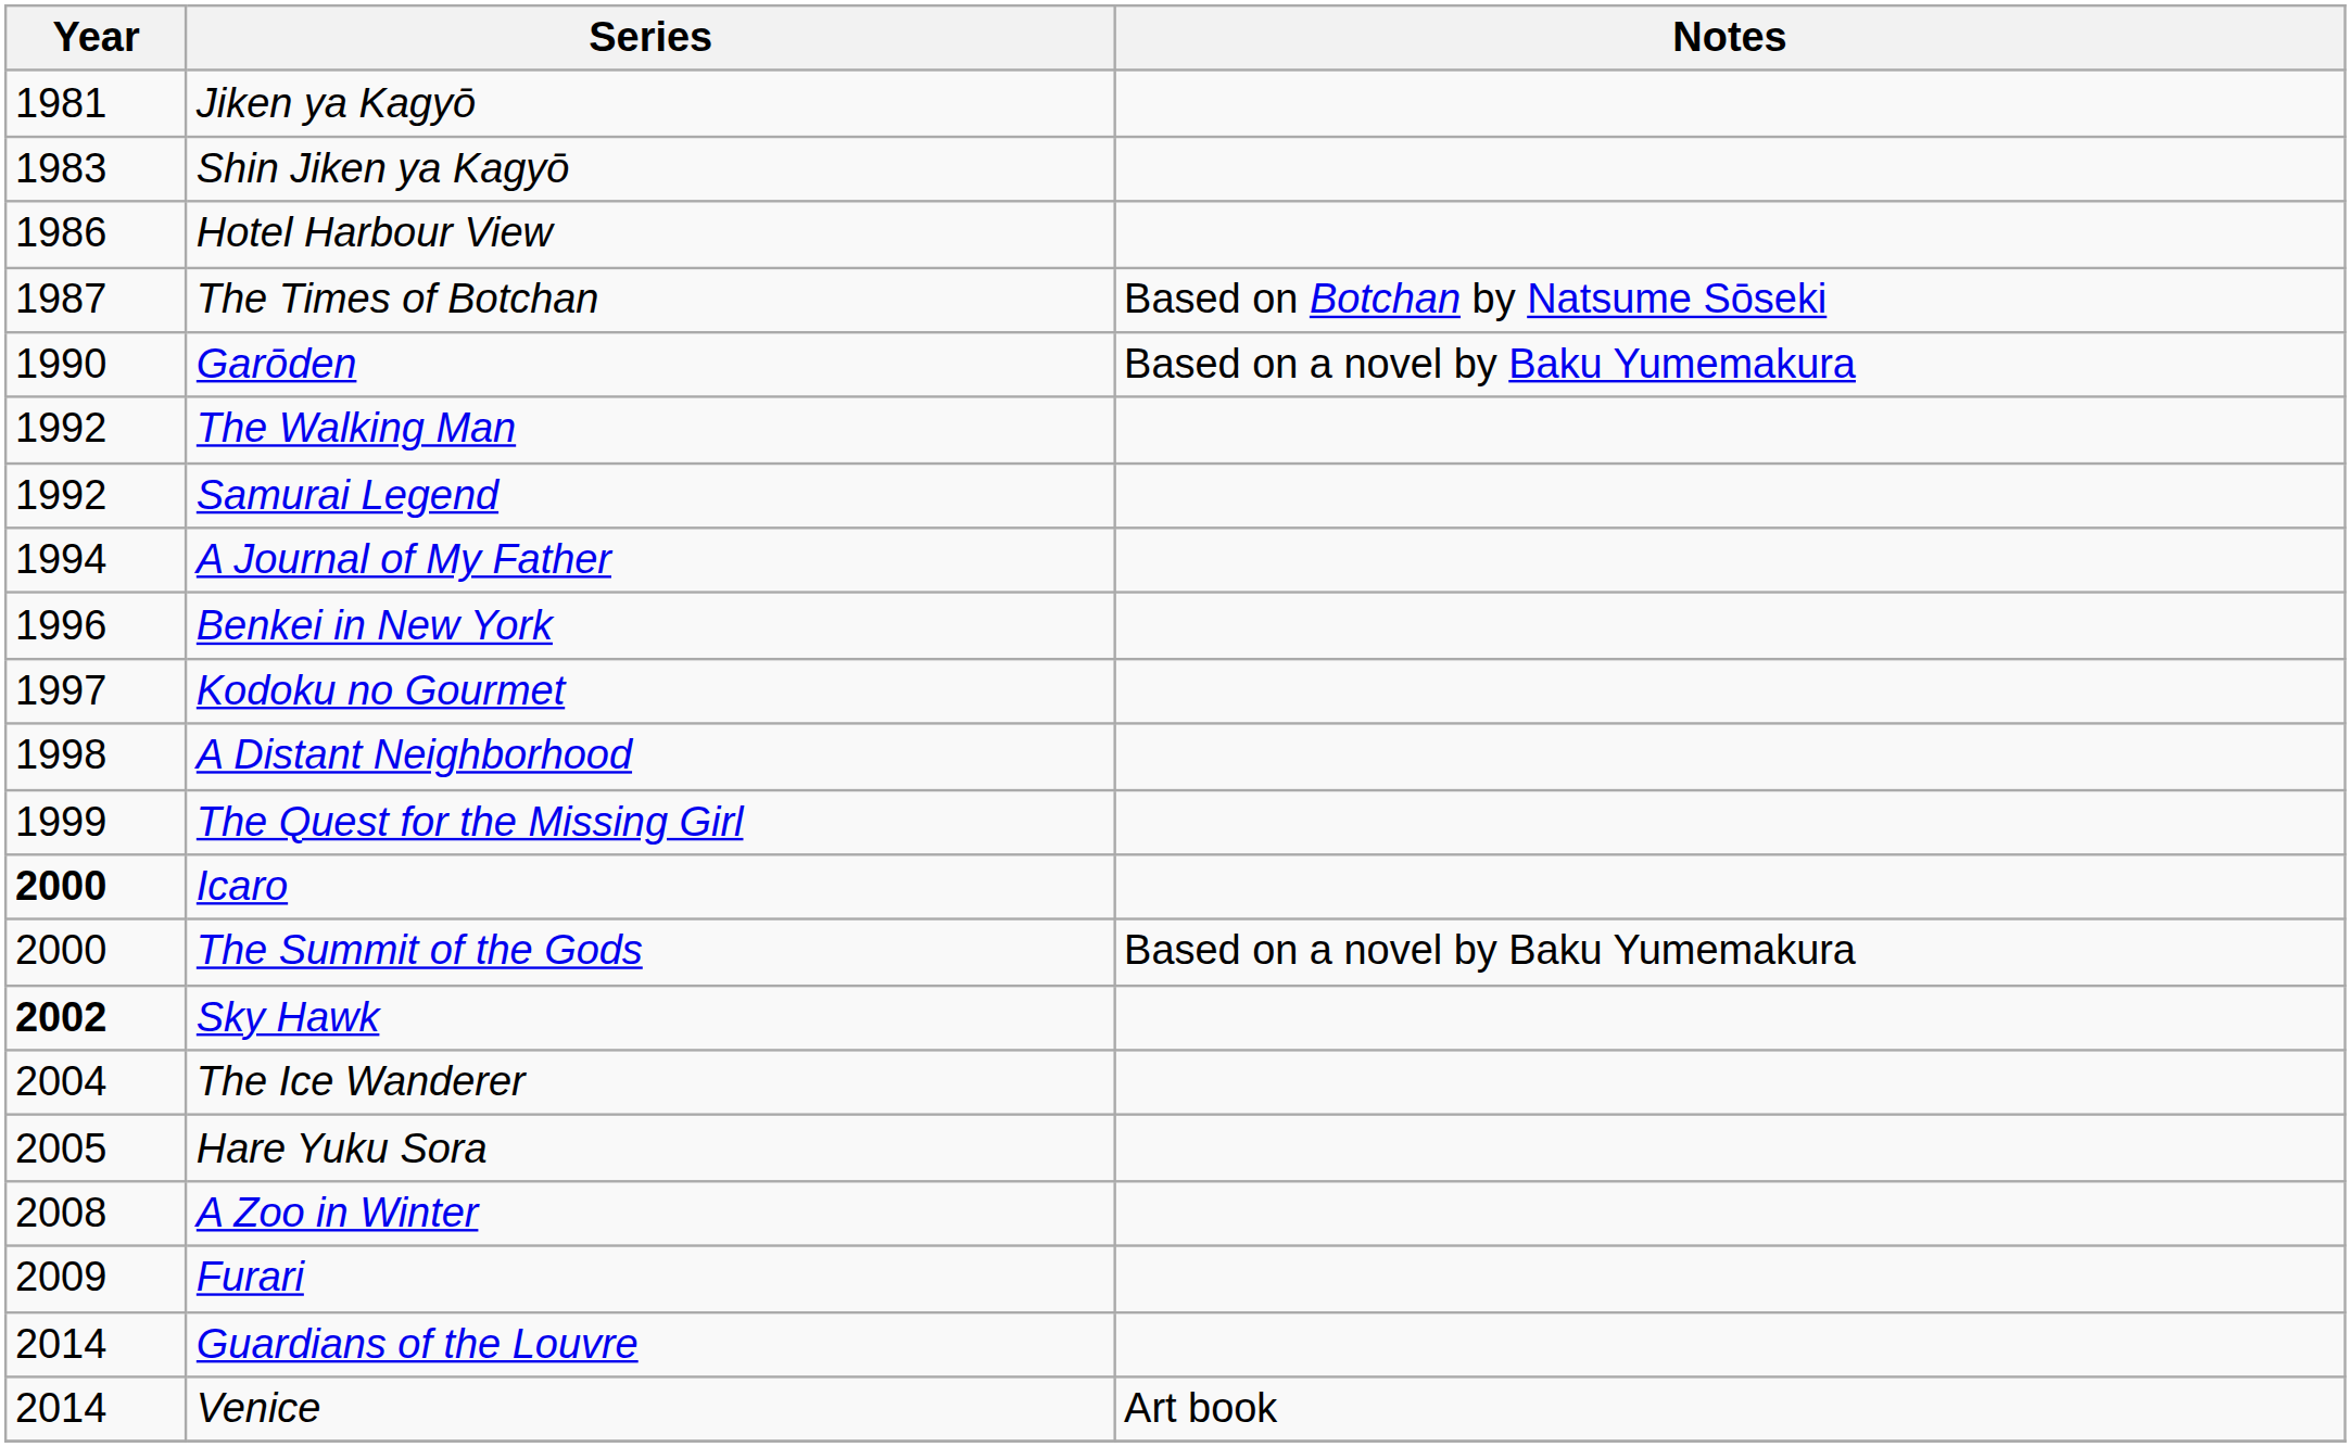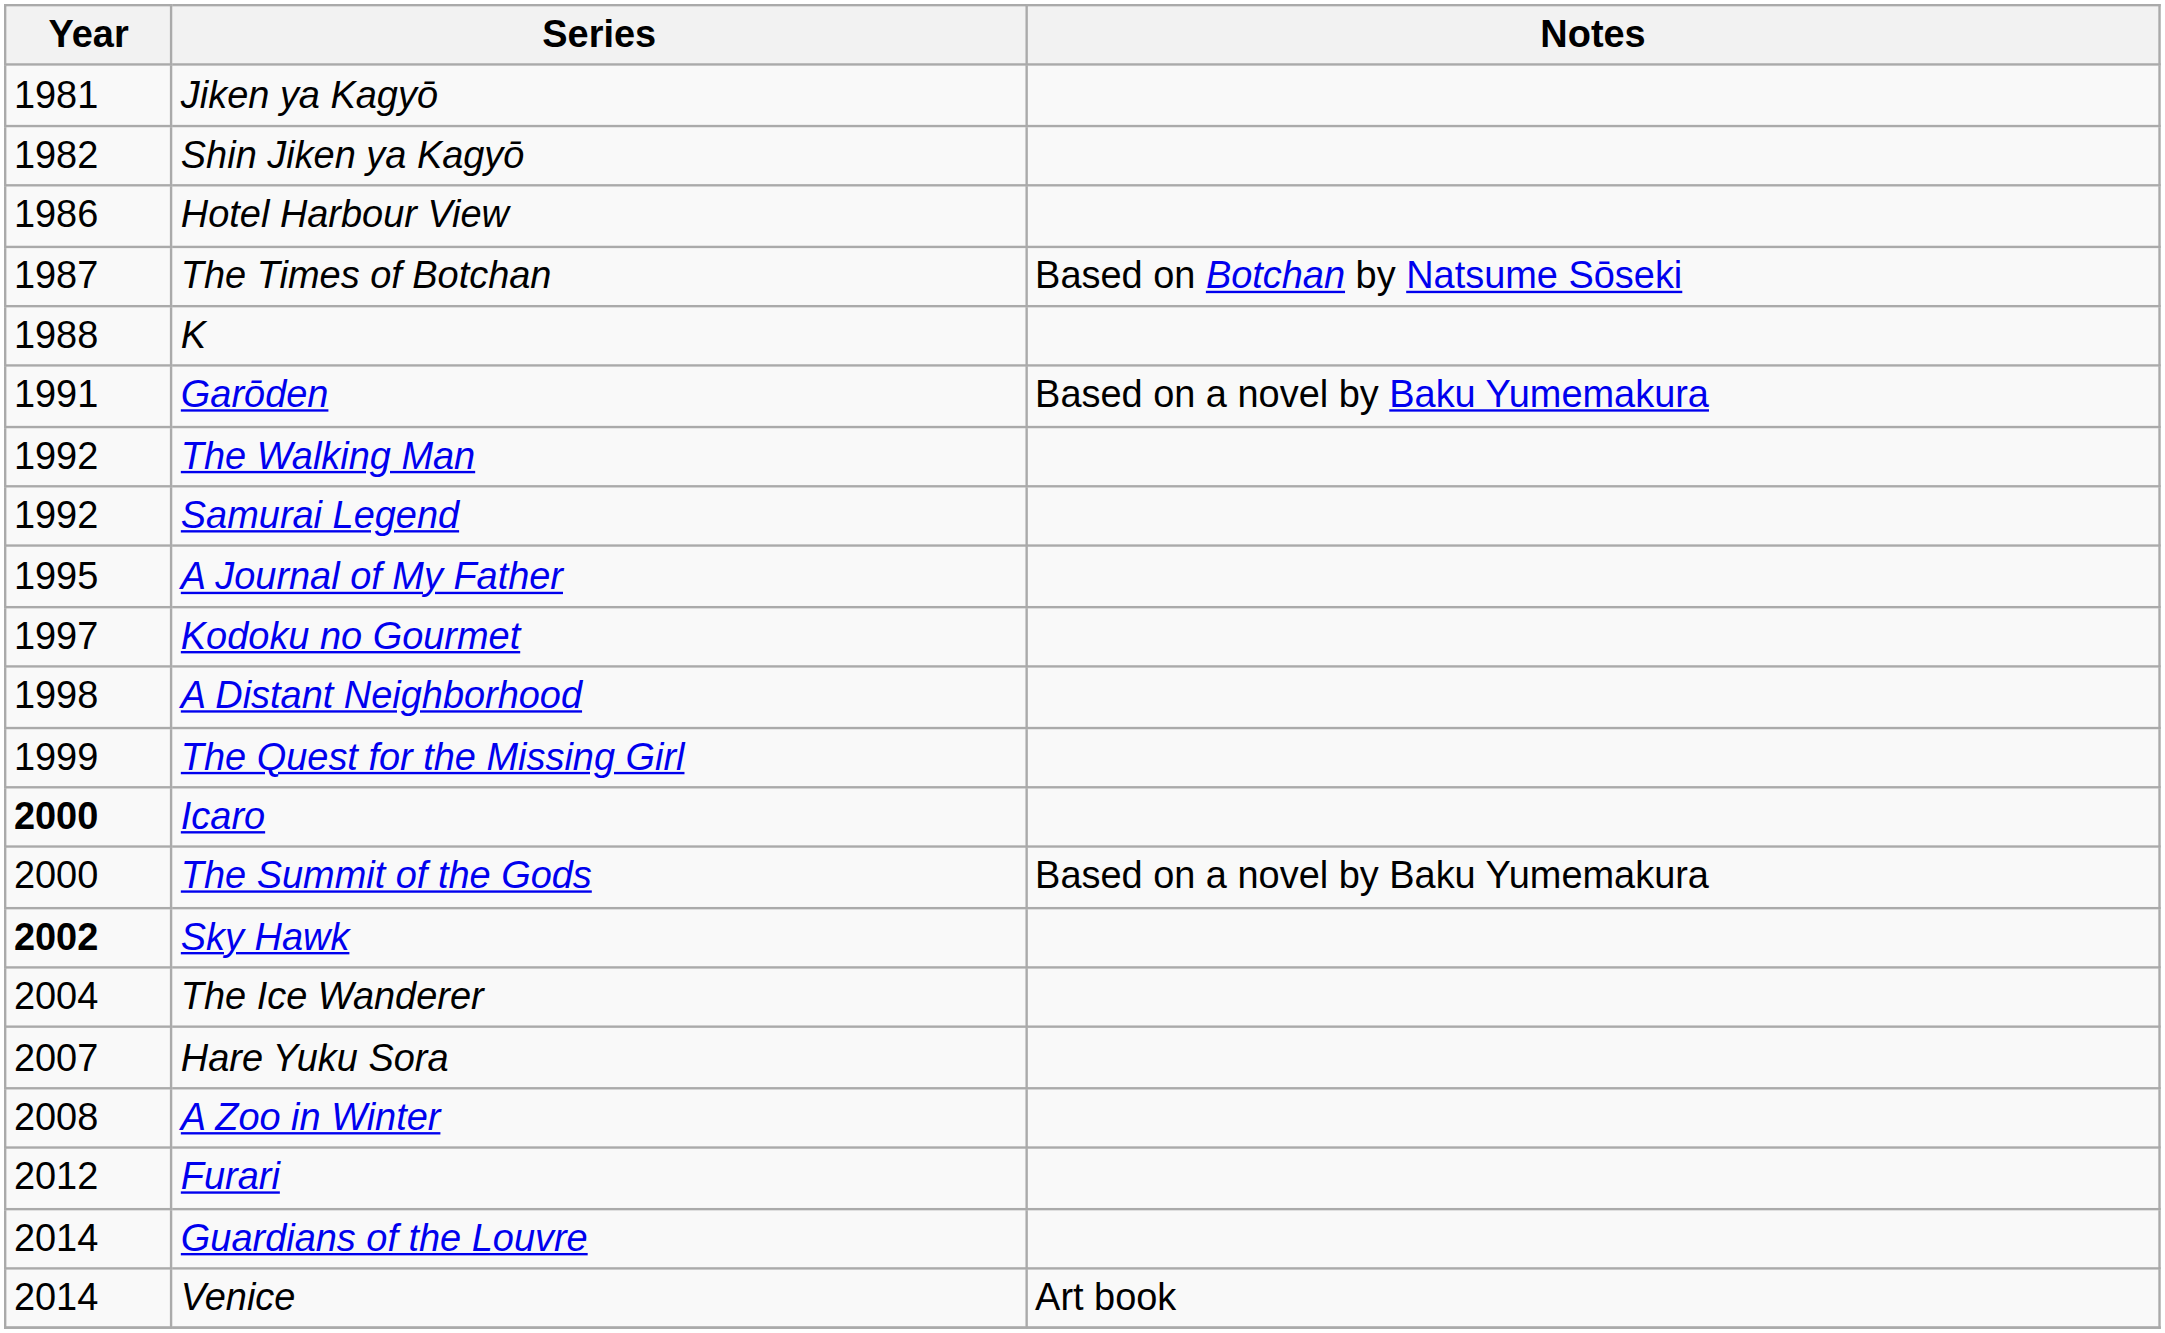Shin Jiken ya Kagyō | Year: 1983 -> 1982
+ row: 1988 | K
Garōden | Year: 1990 -> 1991
A Journal of My Father | Year: 1994 -> 1995
- row: 1996 | Benkei in New York
Hare Yuku Sora | Year: 2005 -> 2007
Furari | Year: 2009 -> 2012
